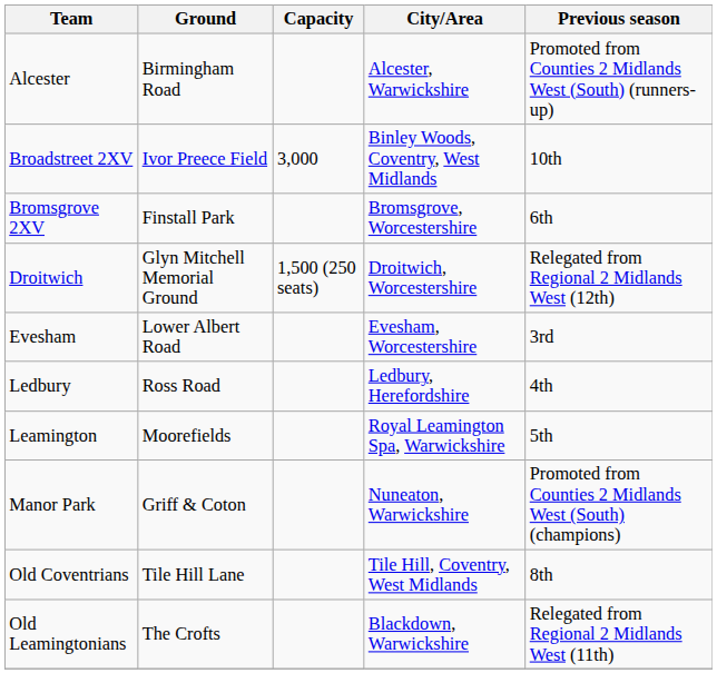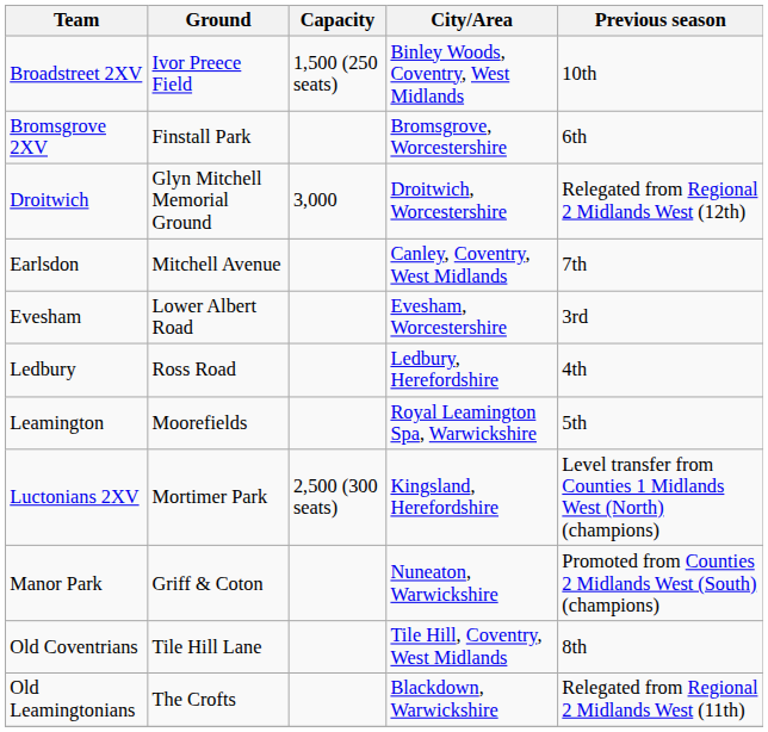- row: Alcester | Birmingham Road | Alcester, Warwickshire | Promoted from Counties 2 Midlands West (South) (runners-up)
Broadstreet 2XV | Capacity: 3,000 -> 1,500 (250 seats)
Droitwich | Capacity: 1,500 (250 seats) -> 3,000
+ row: Earlsdon | Mitchell Avenue | Canley, Coventry, West Midlands | 7th
+ row: Luctonians 2XV | Mortimer Park | 2,500 (300 seats) | Kingsland, Herefordshire | Level transfer from Counties 1 Midlands West (North) (champions)
